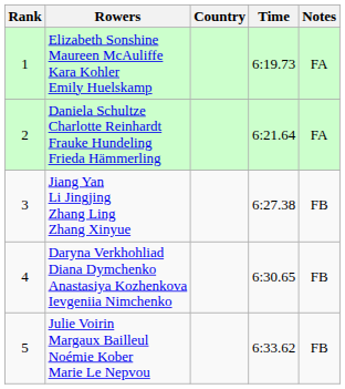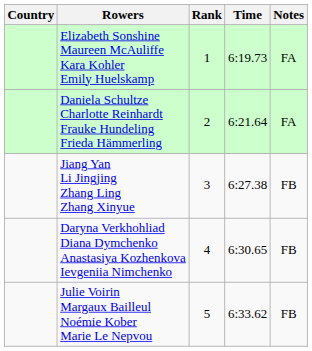columns swapped: Rank <-> Country
